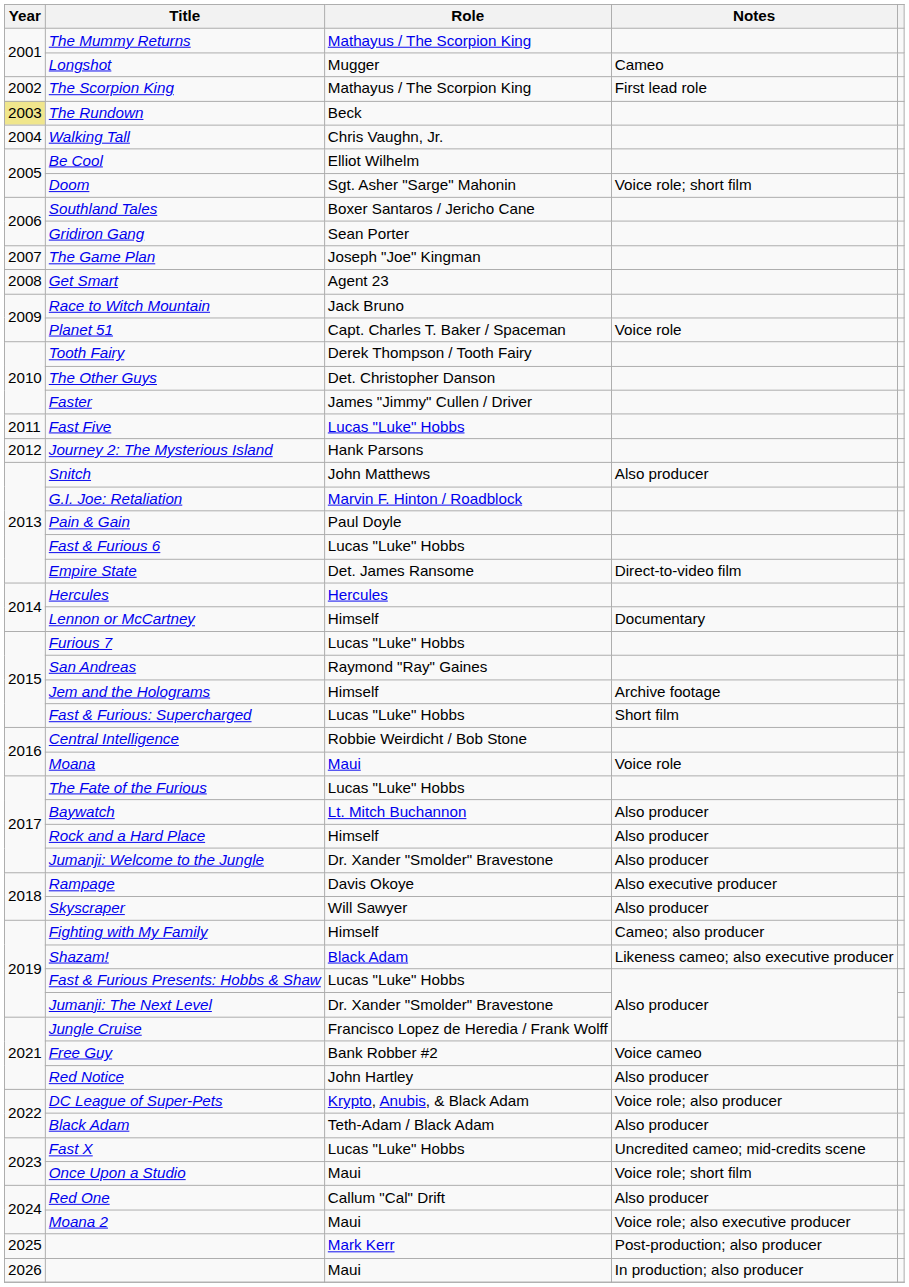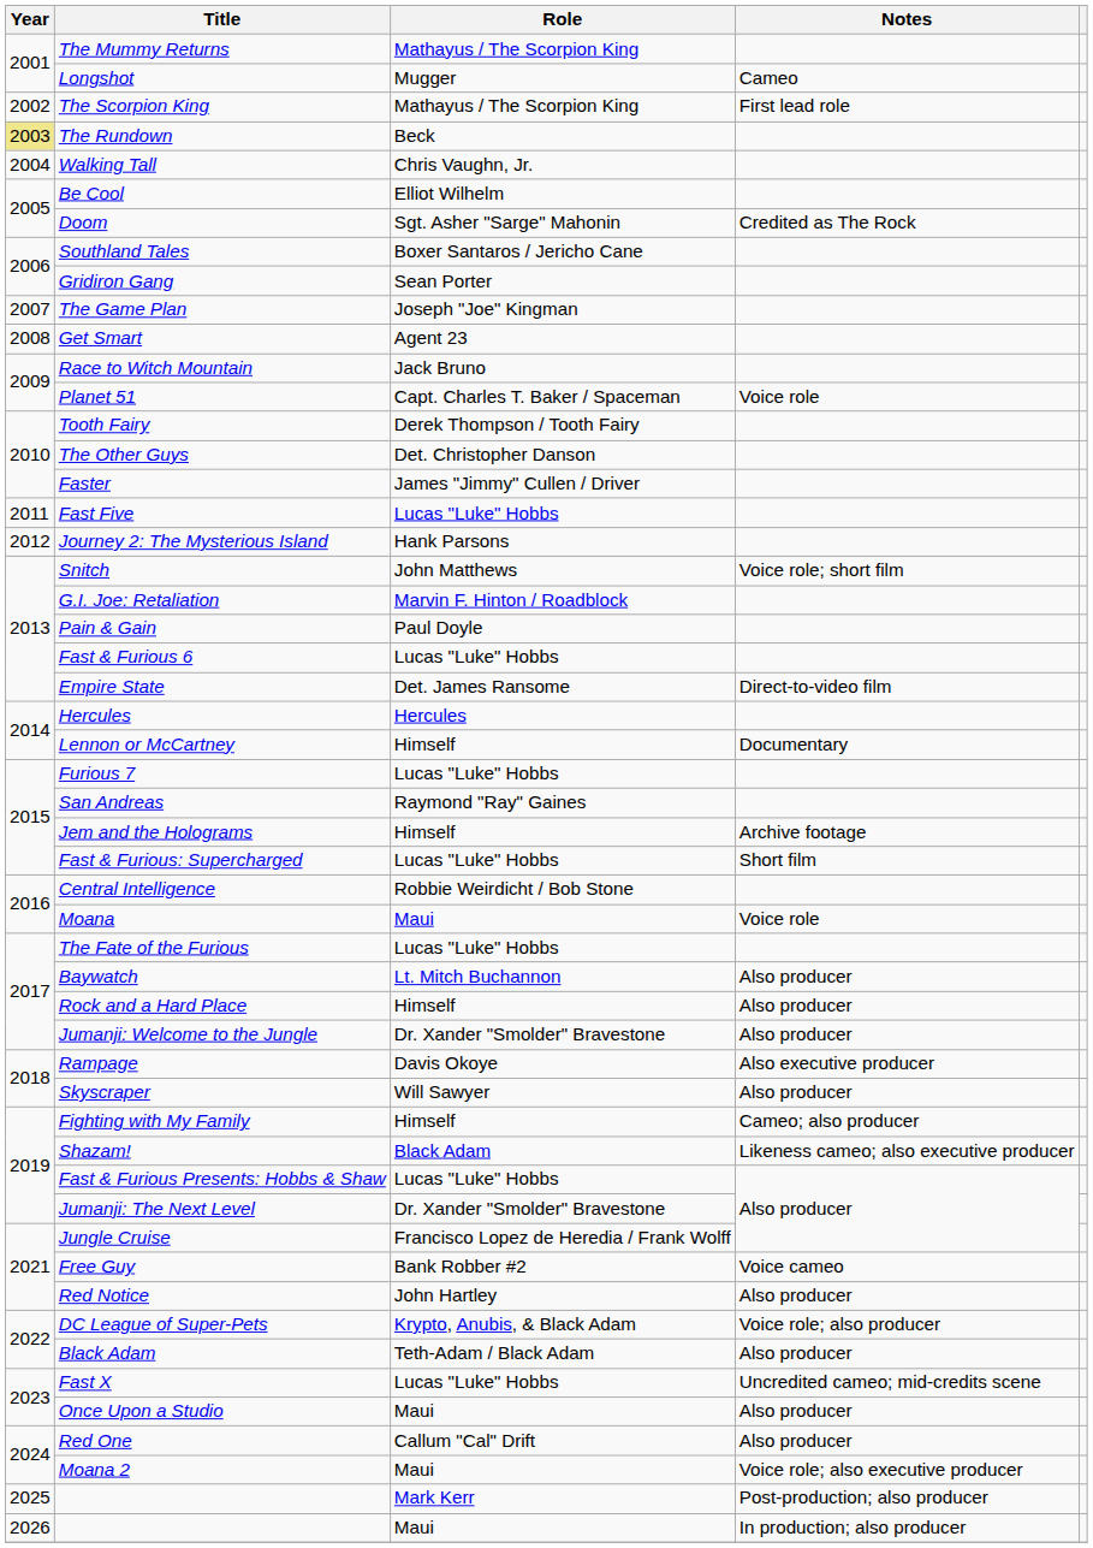Doom | Notes: Voice role; short film -> Credited as The Rock
Snitch | Notes: Also producer -> Voice role; short film
Once Upon a Studio | Notes: Voice role; short film -> Also producer
